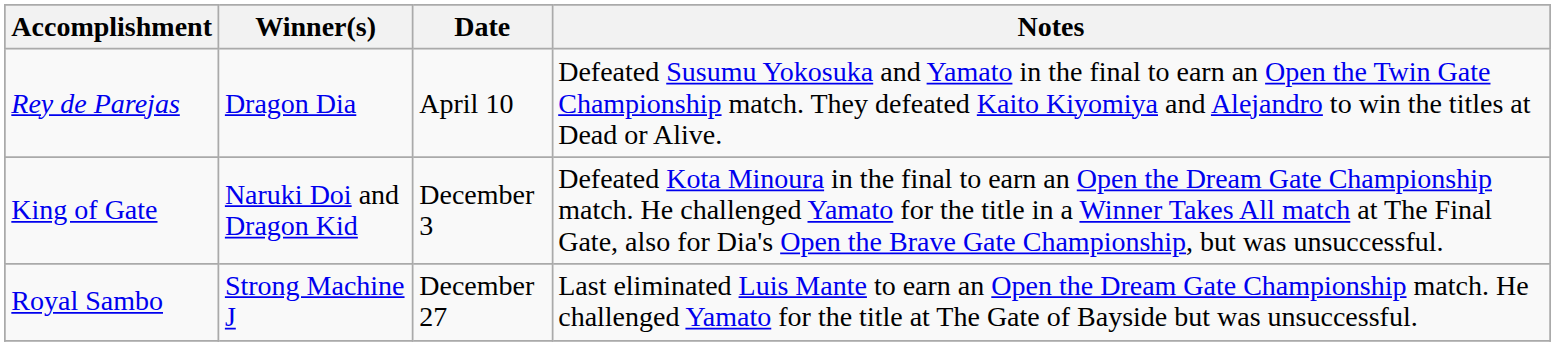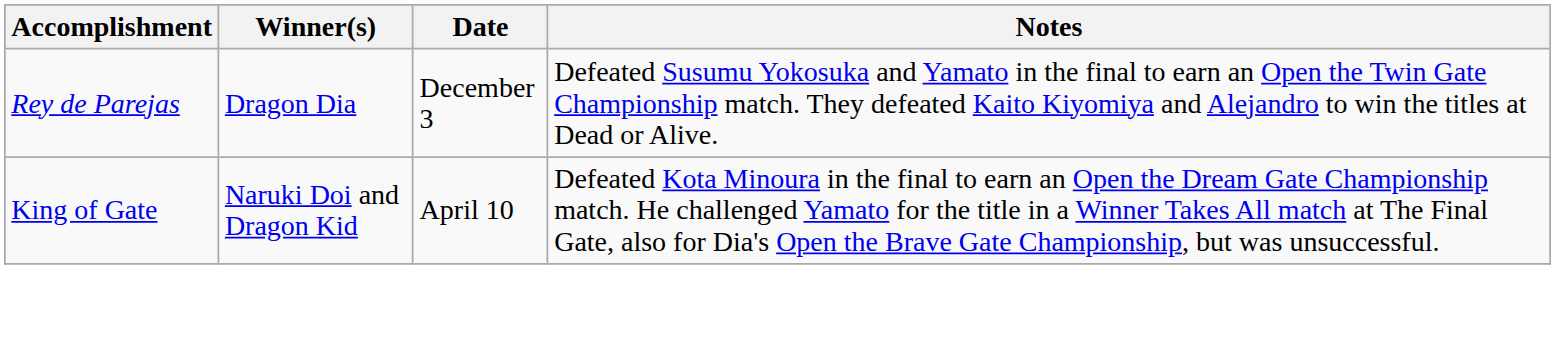Rey de Parejas | Date: April 10 -> December 3
King of Gate | Date: December 3 -> April 10
- row: Royal Sambo | Strong Machine J | December 27 | Last eliminated Luis Mante to earn an Open the Dream Gate Championship match. He challenged Yamato for the title at The Gate of Bayside but was unsuccessful.
